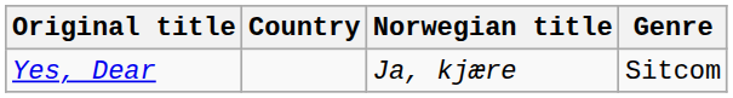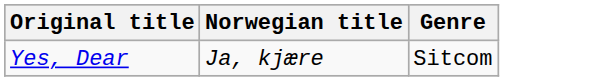- column: Country
